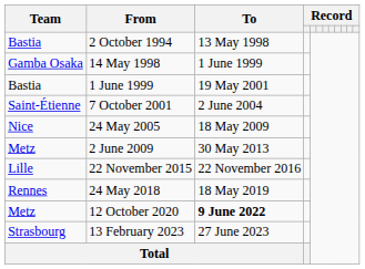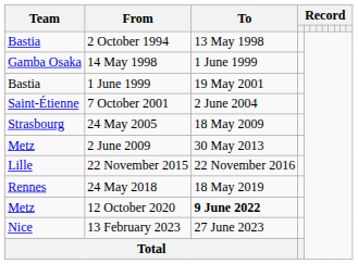24 May 2005 | Team: Nice -> Strasbourg
13 February 2023 | Team: Strasbourg -> Nice
